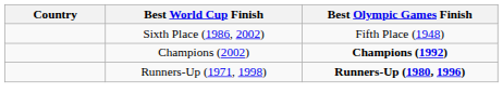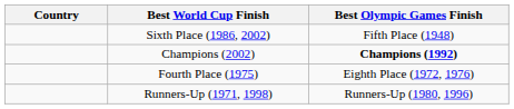+ row: Fourth Place (1975) | Eighth Place (1972, 1976)
Runners-Up (1971, 1998) | Best Olympic Games Finish: bold -> normal
